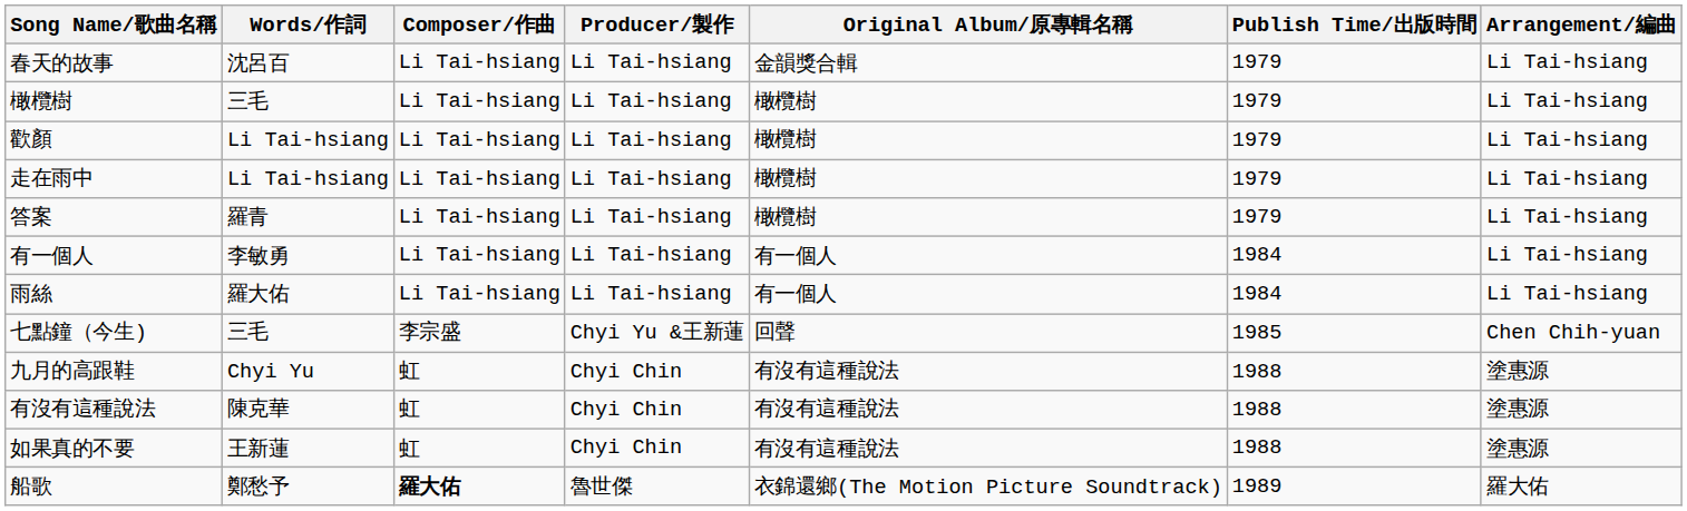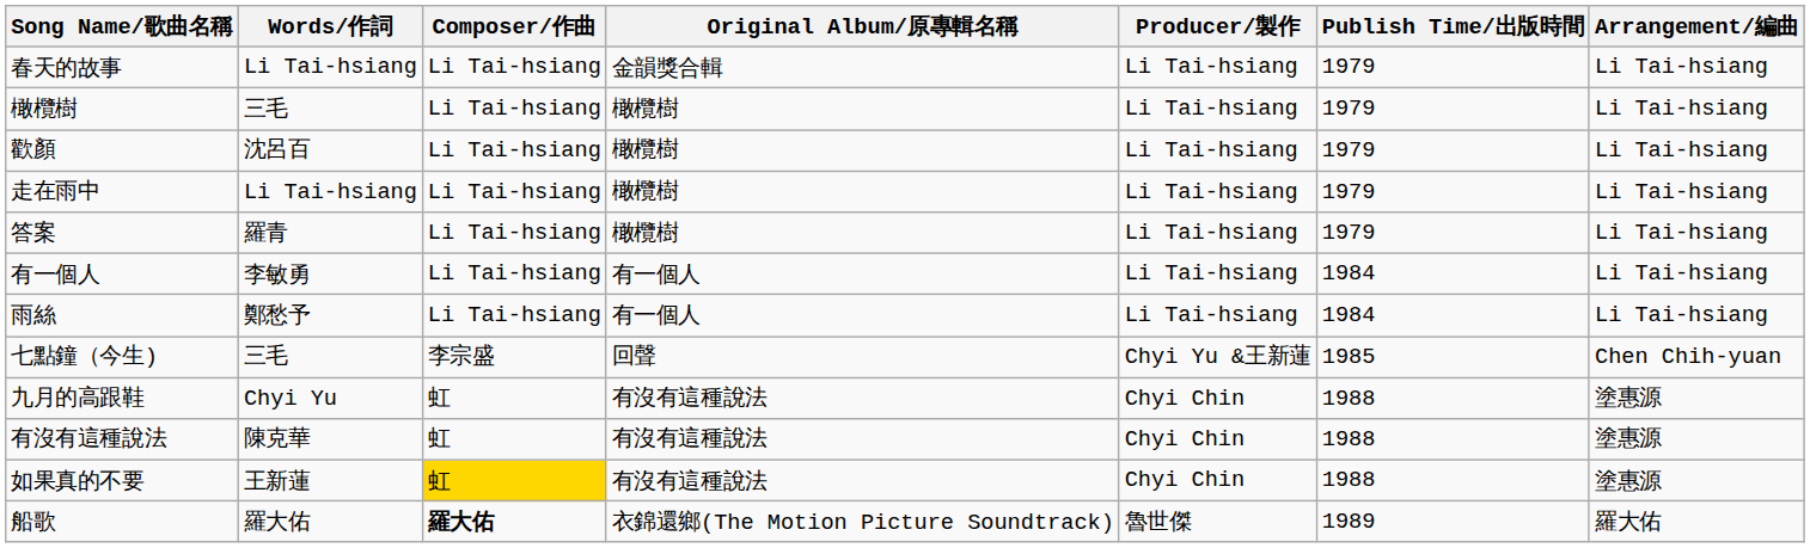columns swapped: Original Album/原專輯名稱 <-> Producer/製作
春天的故事 | Words/作詞: 沈呂百 -> Li Tai-hsiang
歡顏 | Words/作詞: Li Tai-hsiang -> 沈呂百
雨絲 | Words/作詞: 羅大佑 -> 鄭愁予
如果真的不要 | Composer/作曲: no background -> gold background
船歌 | Words/作詞: 鄭愁予 -> 羅大佑
